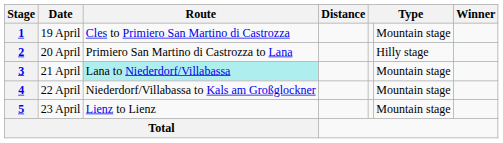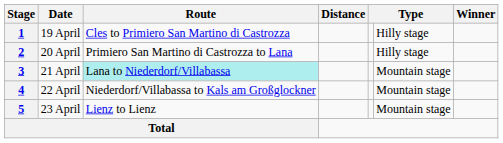1 | column 6: Mountain stage -> Hilly stage
